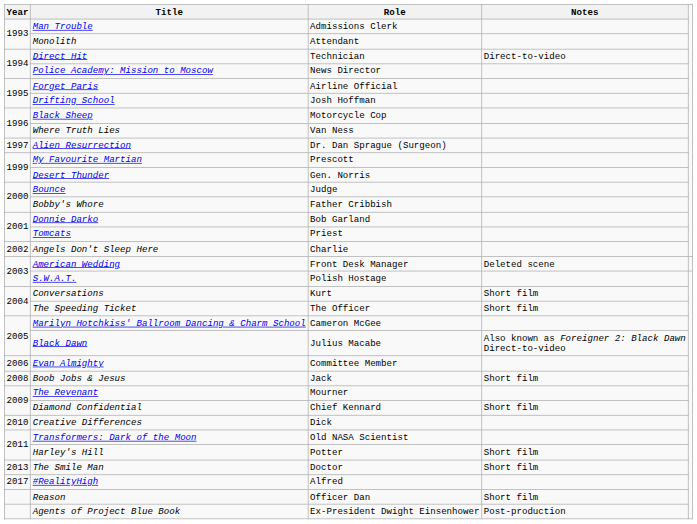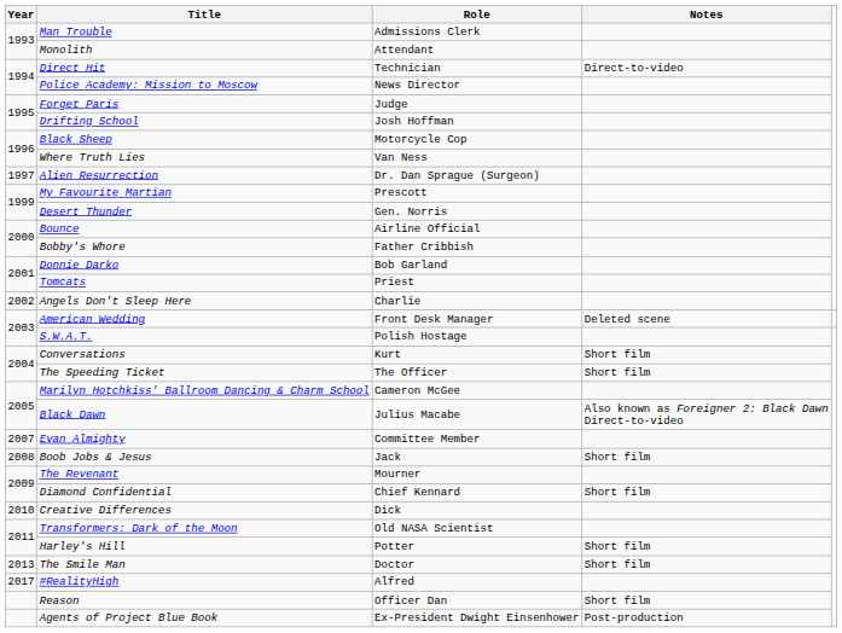Forget Paris | Role: Airline Official -> Judge
Bounce | Role: Judge -> Airline Official
Evan Almighty | Year: 2006 -> 2007
